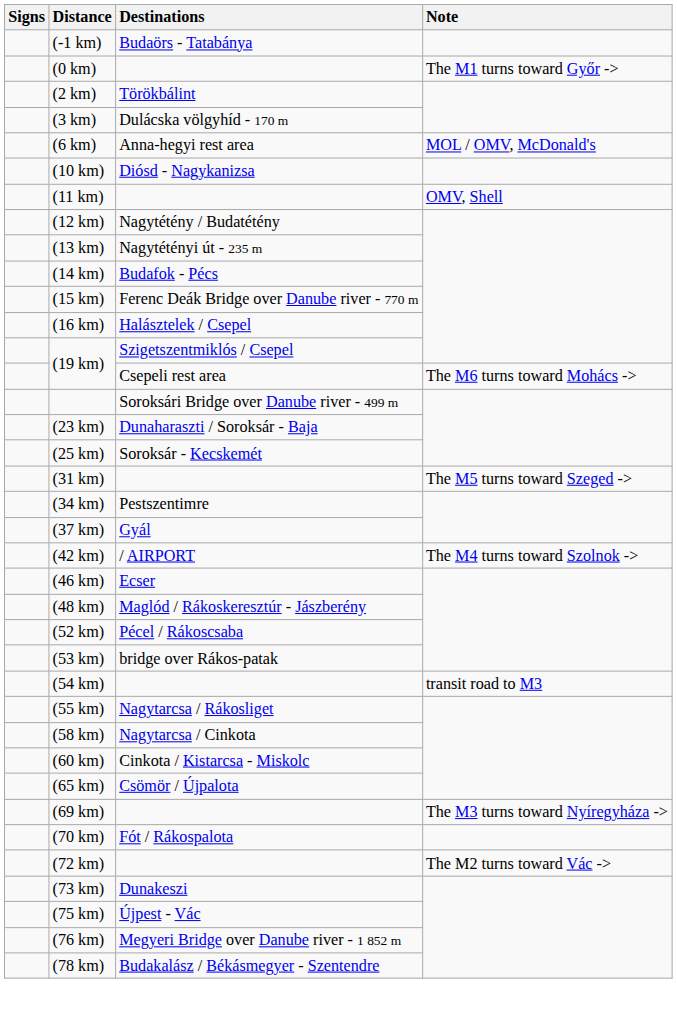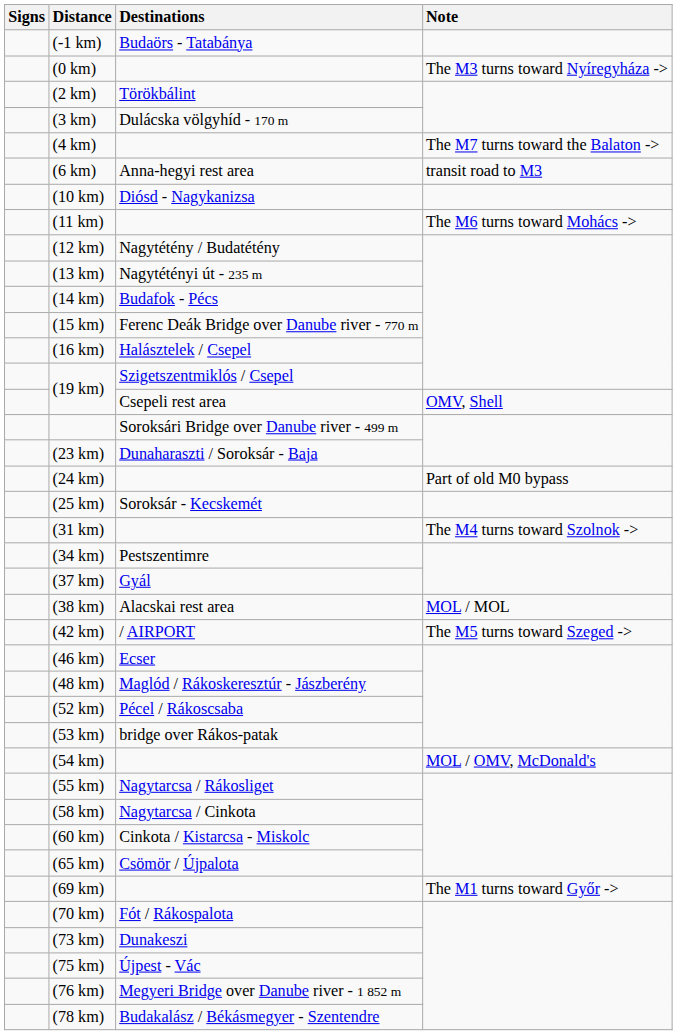(0 km) | Note: The M1 turns toward Győr -> -> The M3 turns toward Nyíregyháza ->
+ row: (4 km) | The M7 turns toward the Balaton ->
(6 km) | Note: MOL / OMV, McDonald's -> transit road to M3
(11 km) | Note: OMV, Shell -> The M6 turns toward Mohács ->
(19 km) / Csepeli rest area | Note: The M6 turns toward Mohács -> -> OMV, Shell
+ row: (24 km) | Part of old M0 bypass
(31 km) | Note: The M5 turns toward Szeged -> -> The M4 turns toward Szolnok ->
+ row: (38 km) | Alacskai rest area | MOL / MOL
(42 km) | Note: The M4 turns toward Szolnok -> -> The M5 turns toward Szeged ->
(54 km) | Note: transit road to M3 -> MOL / OMV, McDonald's
(69 km) | Note: The M3 turns toward Nyíregyháza -> -> The M1 turns toward Győr ->
- row: (72 km) | The M2 turns toward Vác ->
